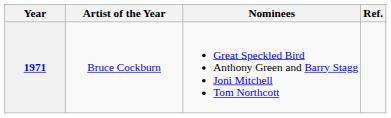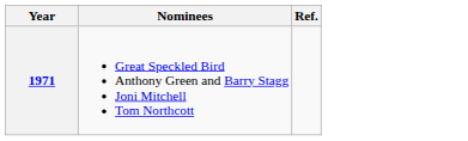- column: Artist of the Year | Bruce Cockburn
